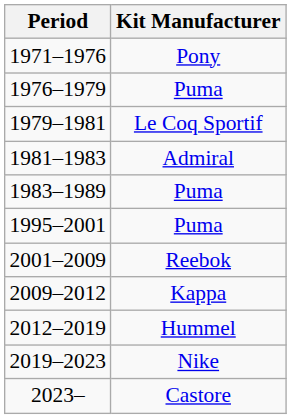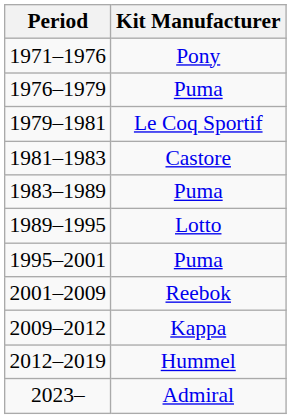1981–1983 | Kit Manufacturer: Admiral -> Castore
+ row: 1989–1995 | Lotto
- row: 2019–2023 | Nike
2023– | Kit Manufacturer: Castore -> Admiral
